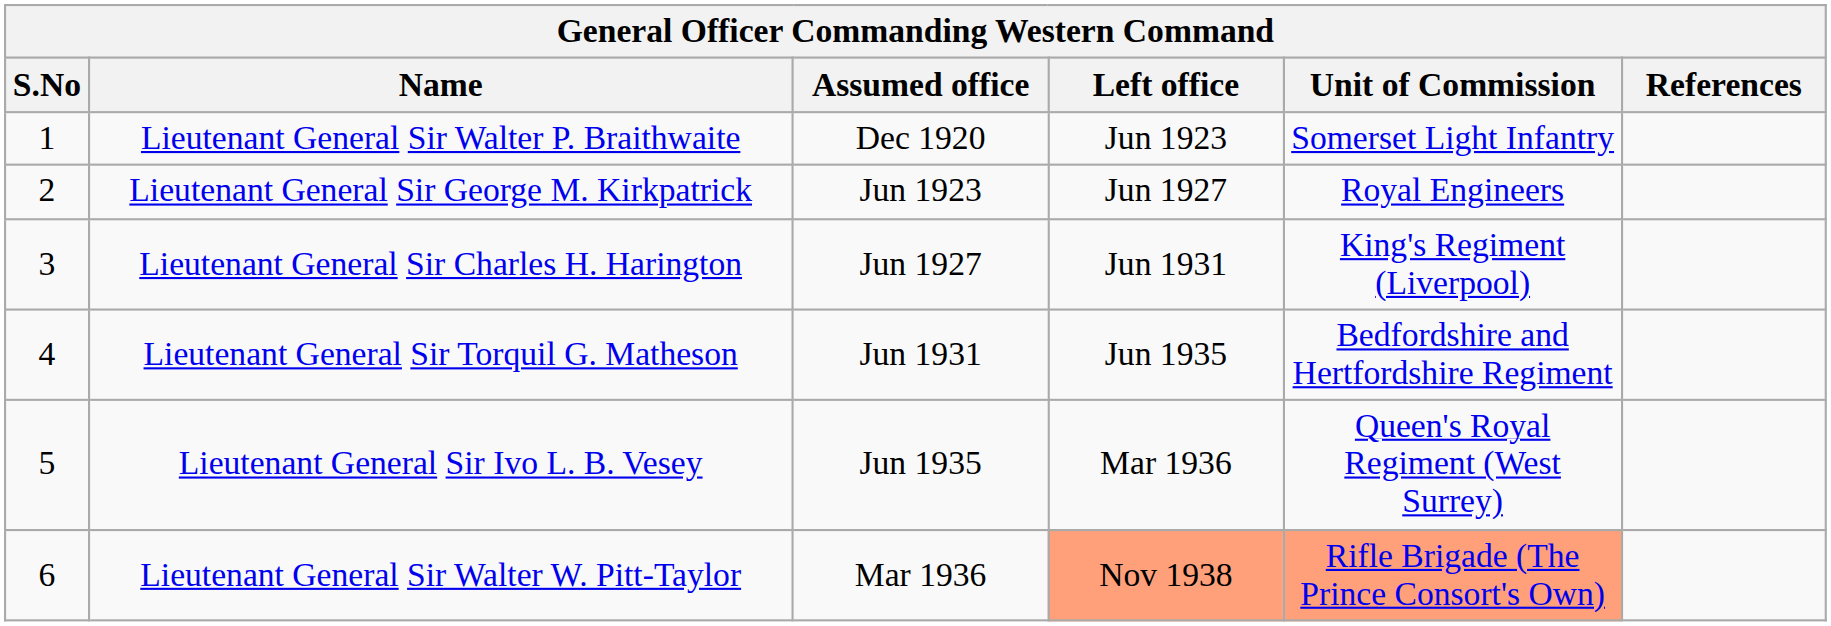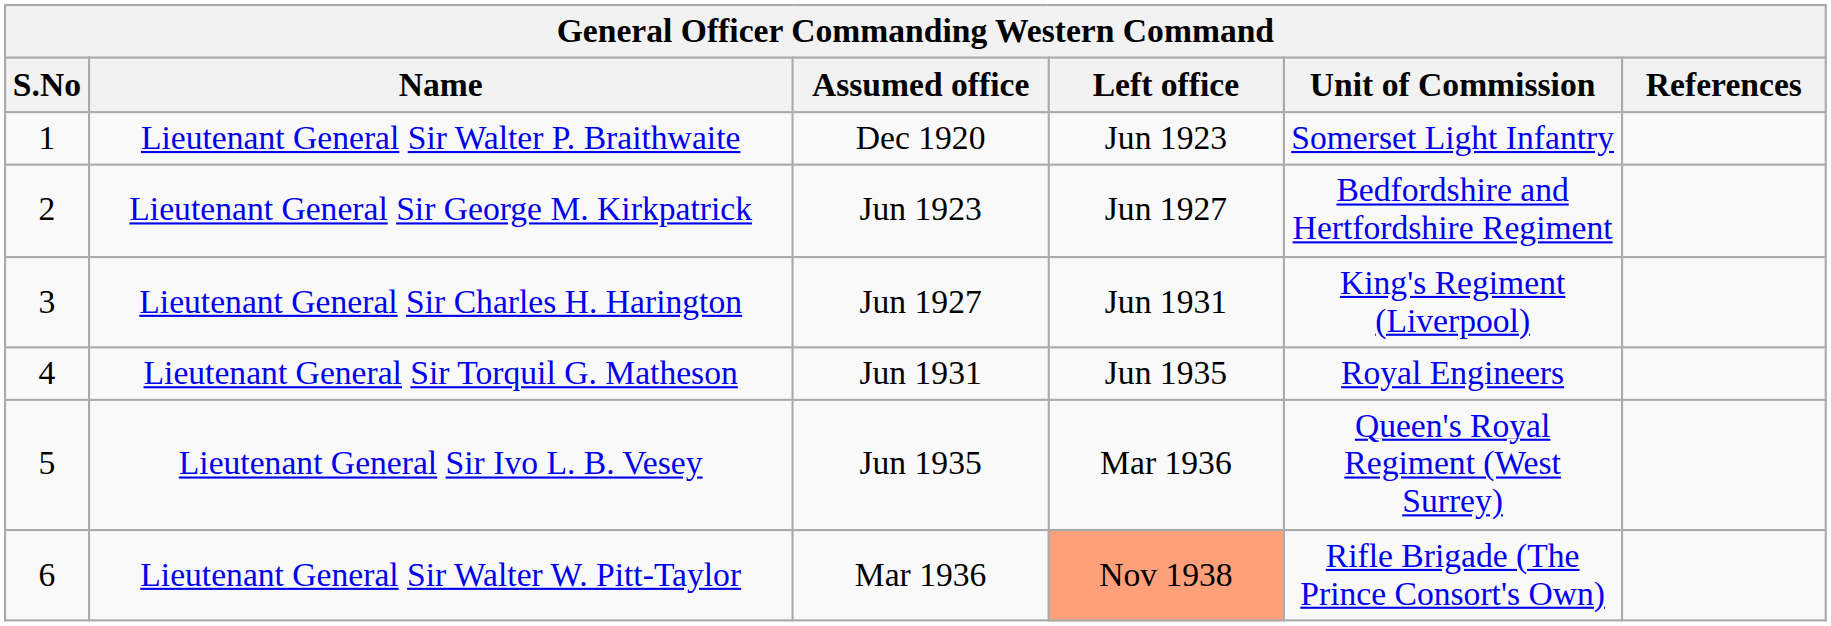Lieutenant General Sir George M. Kirkpatrick | Unit of Commission: Royal Engineers -> Bedfordshire and Hertfordshire Regiment
Lieutenant General Sir Torquil G. Matheson | Unit of Commission: Bedfordshire and Hertfordshire Regiment -> Royal Engineers
Lieutenant General Sir Walter W. Pitt-Taylor | Unit of Commission: lightsalmon background -> no background
